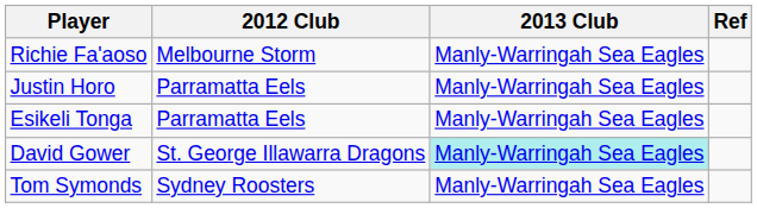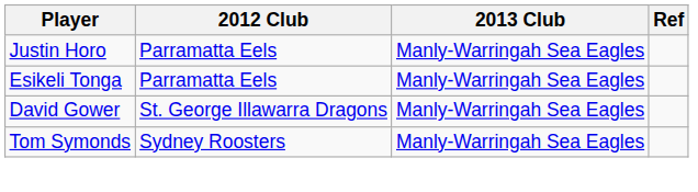- row: Richie Fa'aoso | Melbourne Storm | Manly-Warringah Sea Eagles
David Gower | 2013 Club: paleturquoise background -> no background
